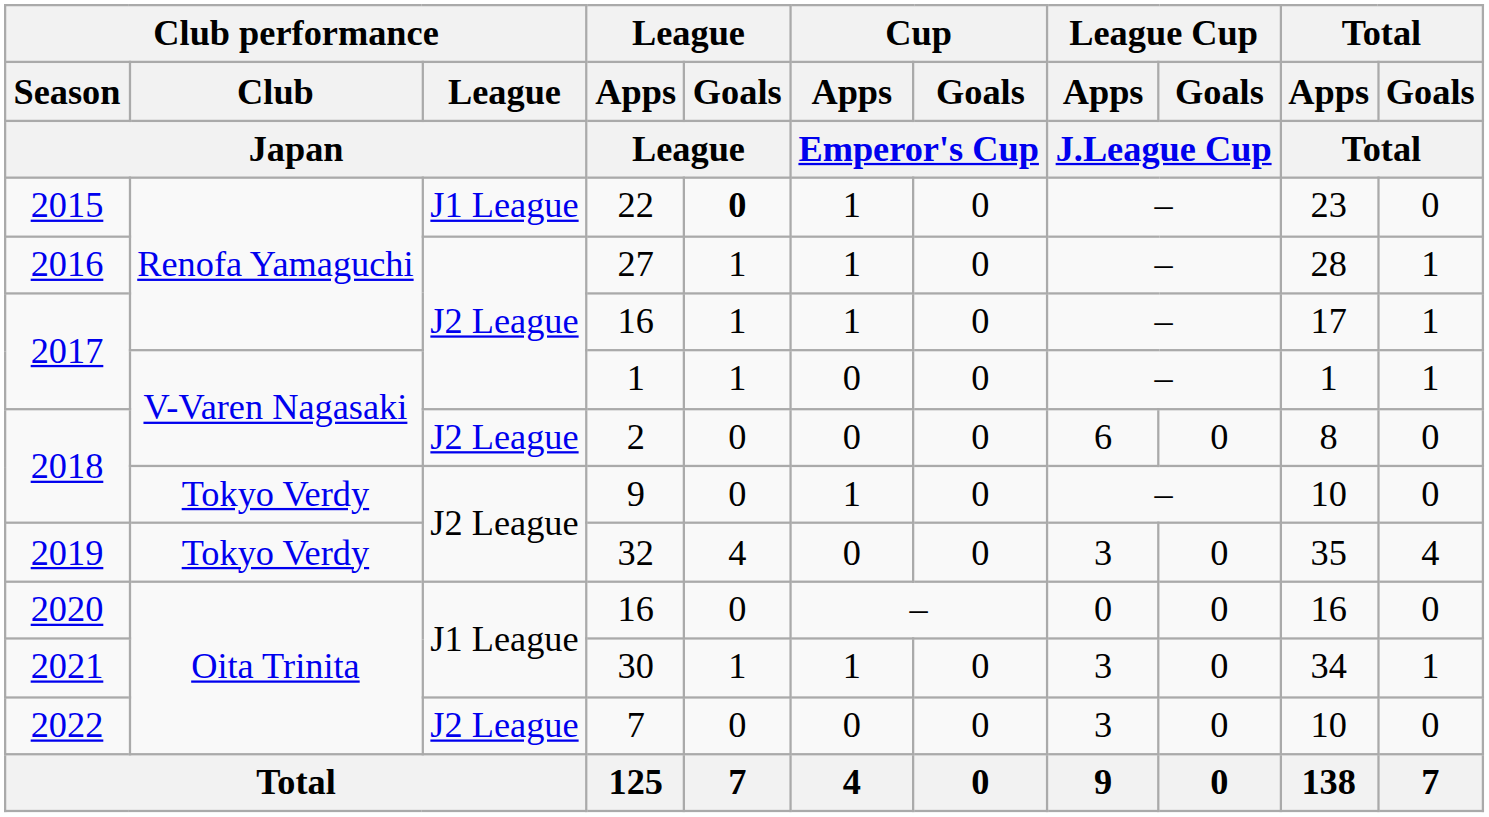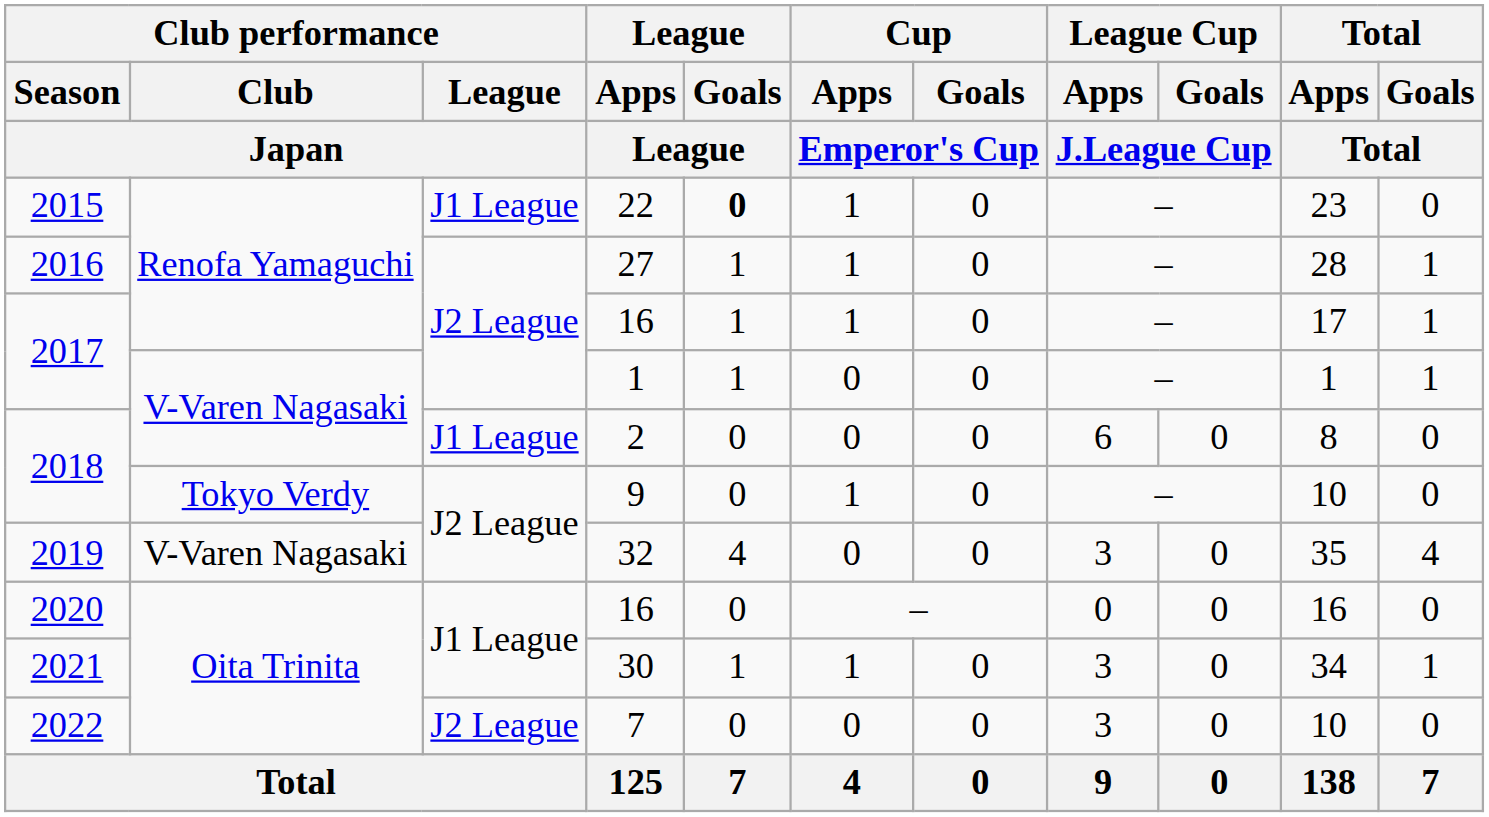2 | Club performance / League / Japan: J2 League -> J1 League
32 | Club performance / Club / Japan: Tokyo Verdy -> V-Varen Nagasaki
